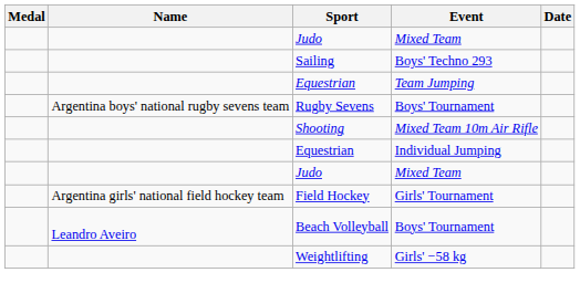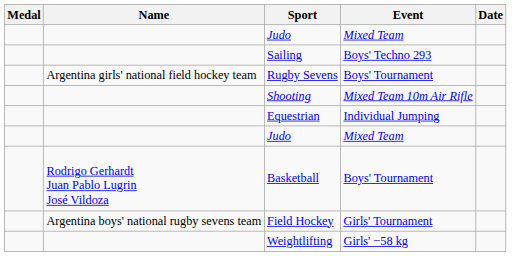- row: Equestrian | Team Jumping
Rugby Sevens | Name: Argentina boys' national rugby sevens team -> Argentina girls' national field hockey team
+ row: Rodrigo Gerhardt Juan Pablo Lugrin José Vildoza | Basketball | Boys' Tournament
Field Hockey | Name: Argentina girls' national field hockey team -> Argentina boys' national rugby sevens team
- row: Leandro Aveiro | Beach Volleyball | Boys' Tournament
